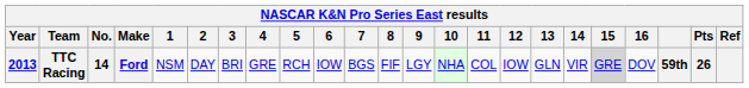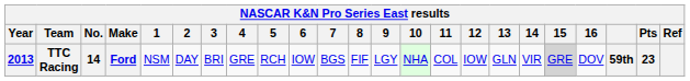TTC Racing | Pts: 26 -> 23
